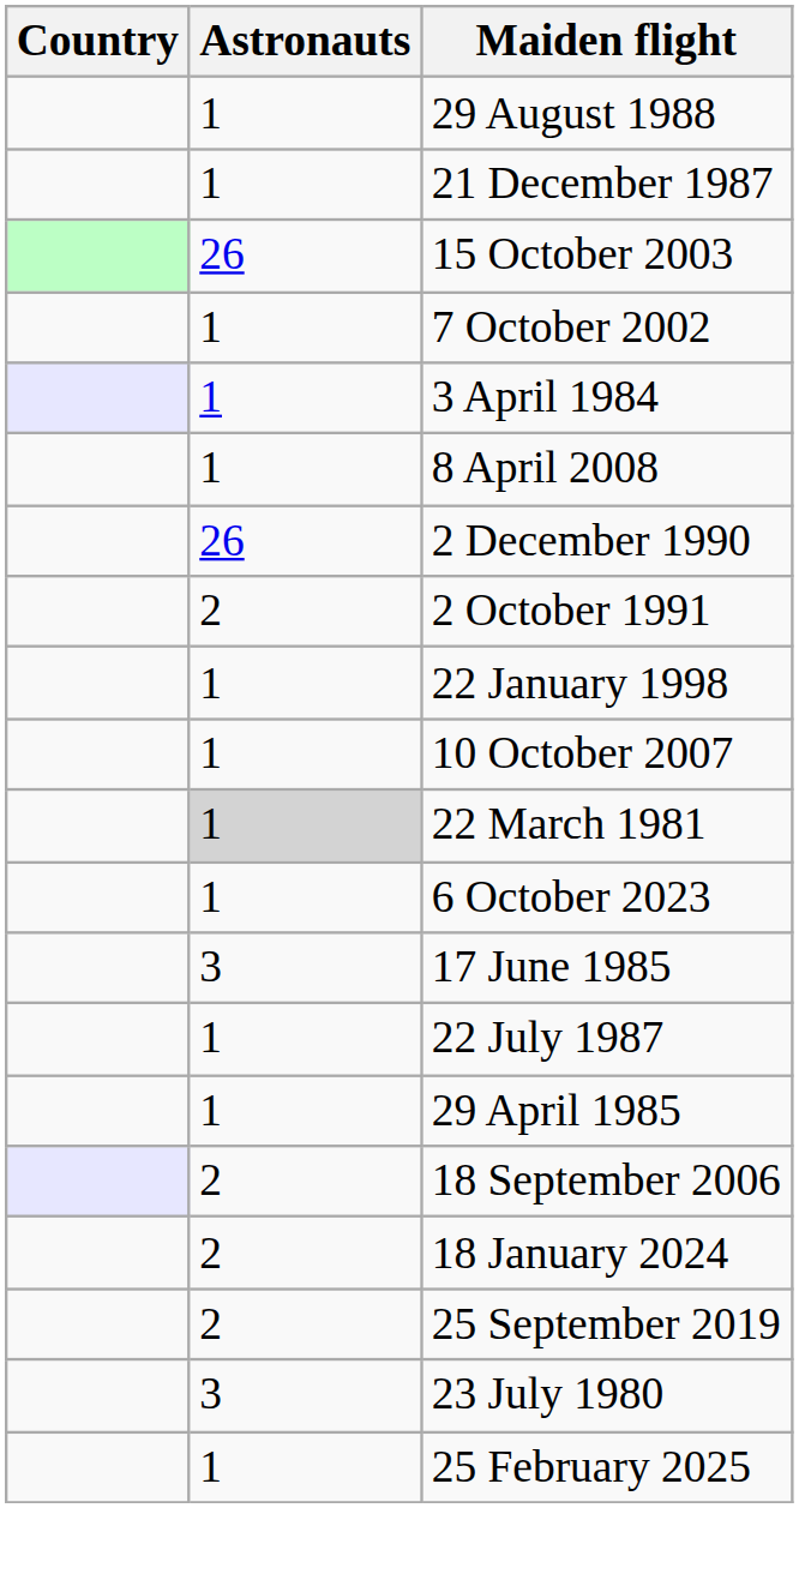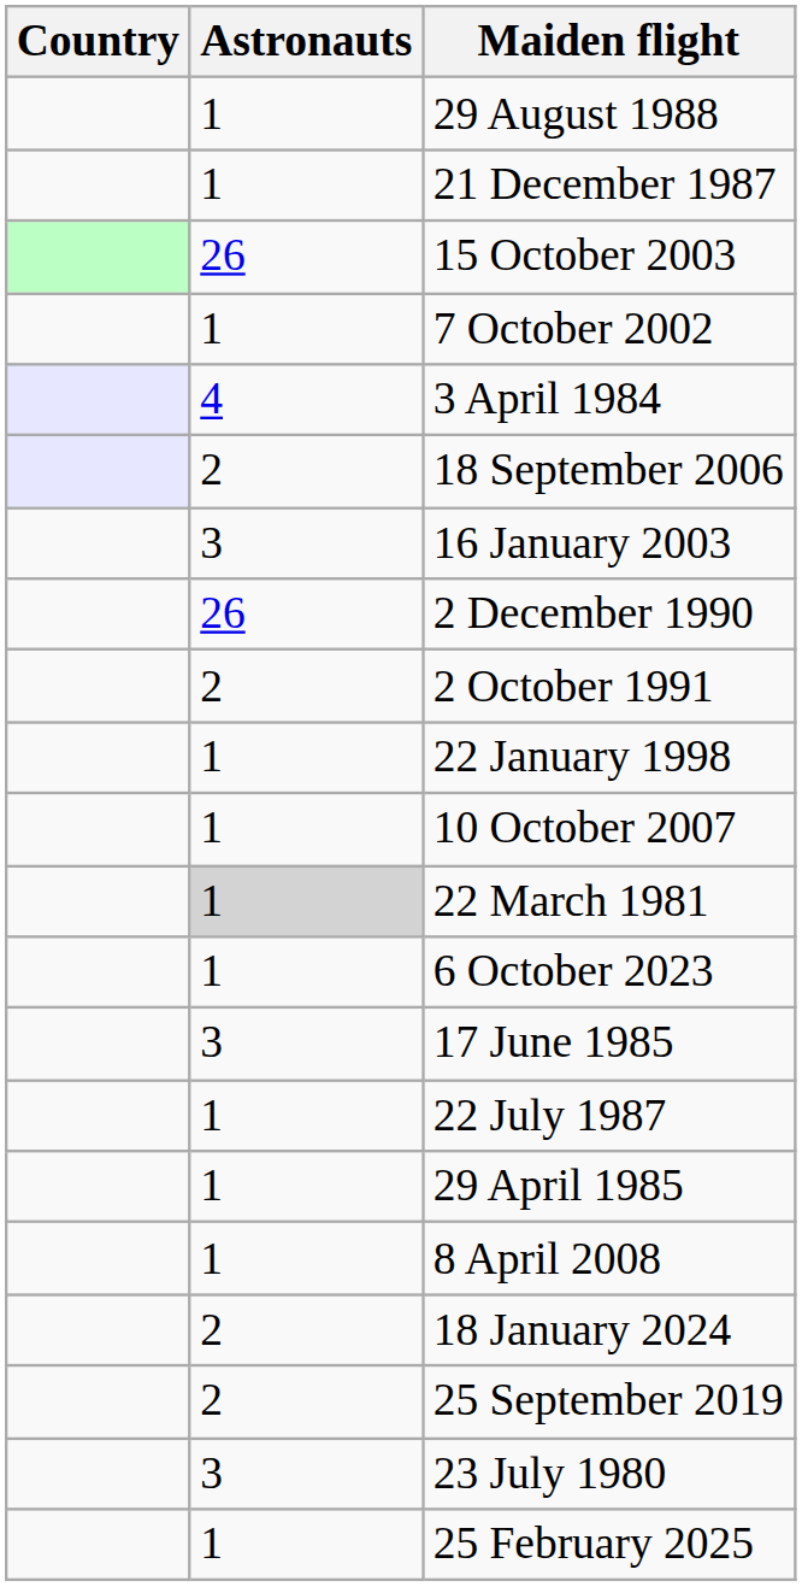3 April 1984 | Astronauts: 1 -> 4
rows swapped: 18 September 2006 <-> 8 April 2008
+ row: 3 | 16 January 2003
